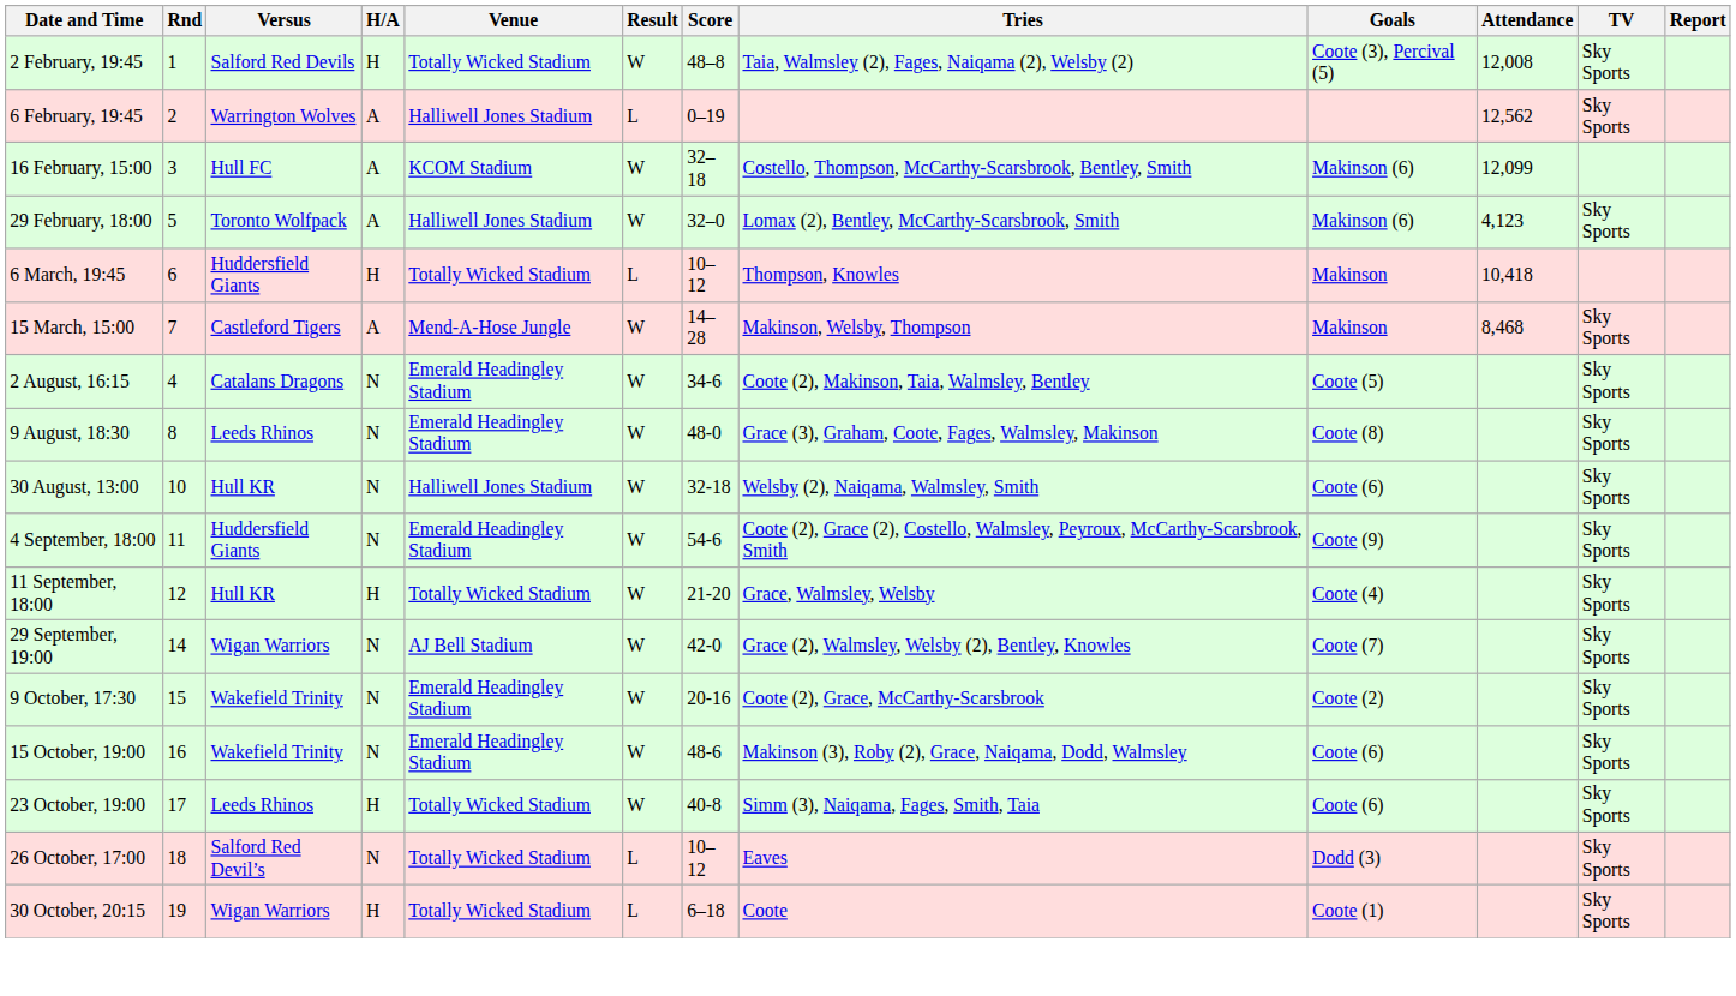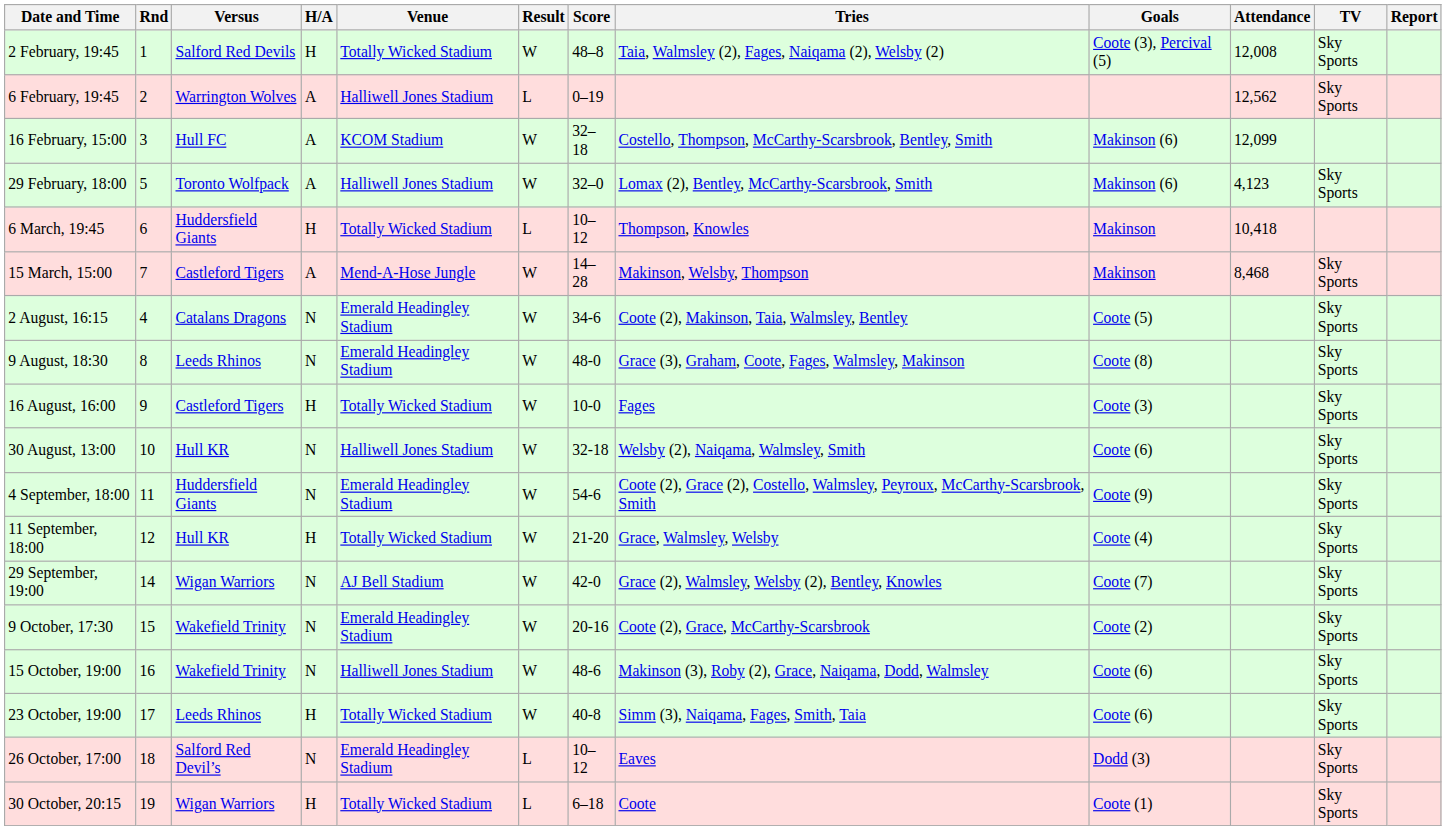+ row: 16 August, 16:00 | 9 | Castleford Tigers | H | Totally Wicked Stadium | W | 10-0 | Fages | Coote (3) | Sky Sports
15 October, 19:00 | Venue: Emerald Headingley Stadium -> Halliwell Jones Stadium
26 October, 17:00 | Venue: Totally Wicked Stadium -> Emerald Headingley Stadium
